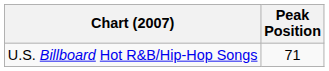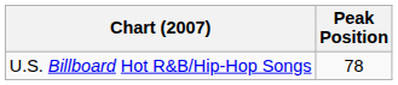U.S. Billboard Hot R&B/Hip-Hop Songs | Peak Position: 71 -> 78
